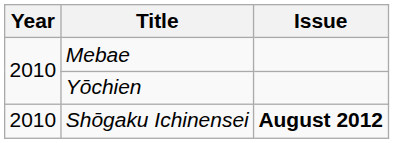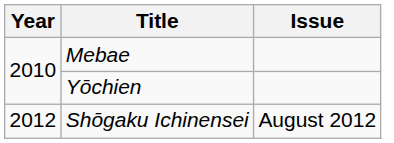Shōgaku Ichinensei | Year: 2010 -> 2012
Shōgaku Ichinensei | Issue: bold -> normal
